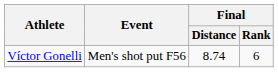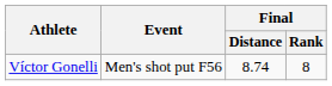Víctor Gonelli | Final / Rank: 6 -> 8
